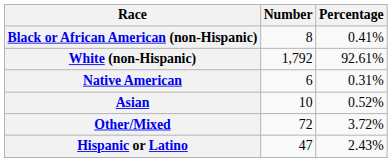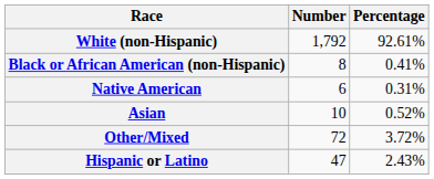rows swapped: White (non-Hispanic) <-> Black or African American (non-Hispanic)
